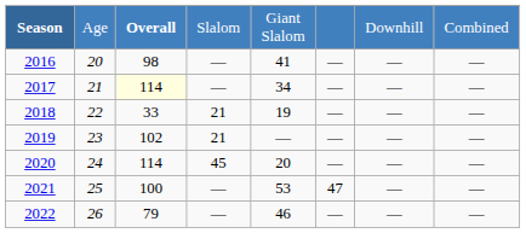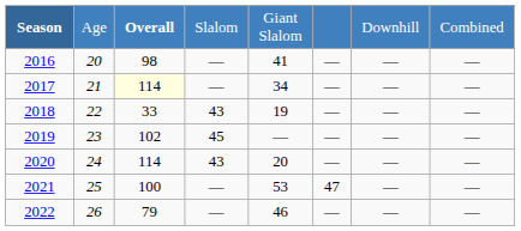2018 | column 4: 21 -> 43
2019 | column 4: 21 -> 45
2020 | column 4: 45 -> 43
